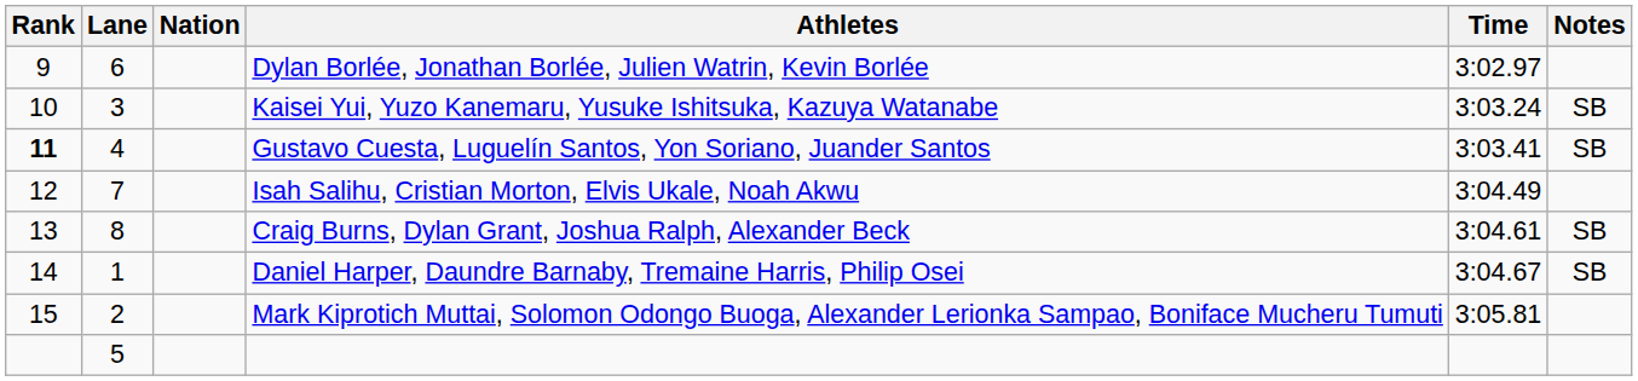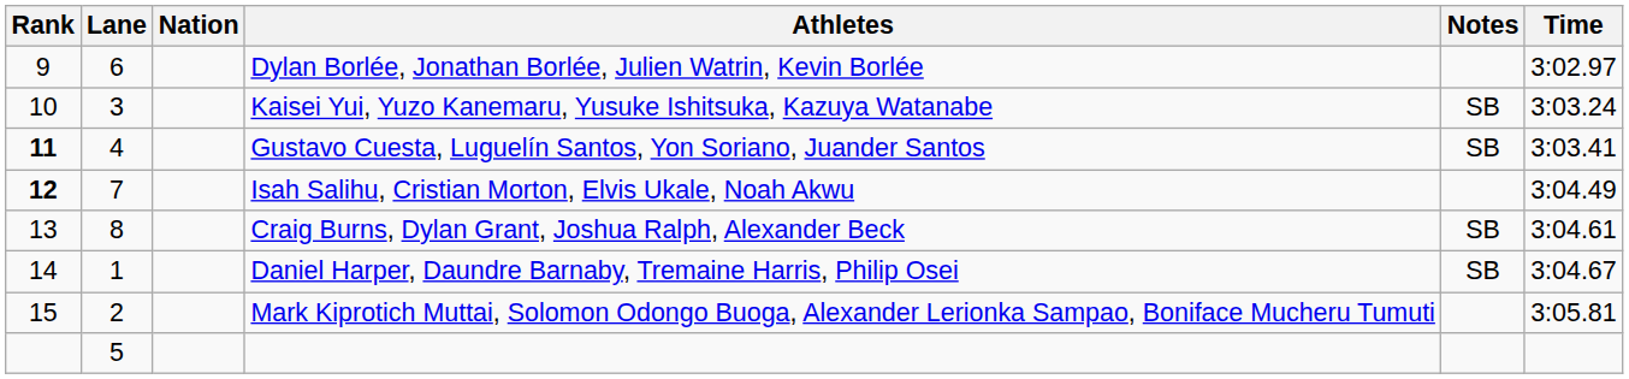columns swapped: Time <-> Notes
Isah Salihu, Cristian Morton, Elvis Ukale, Noah Akwu | Rank: normal -> bold
